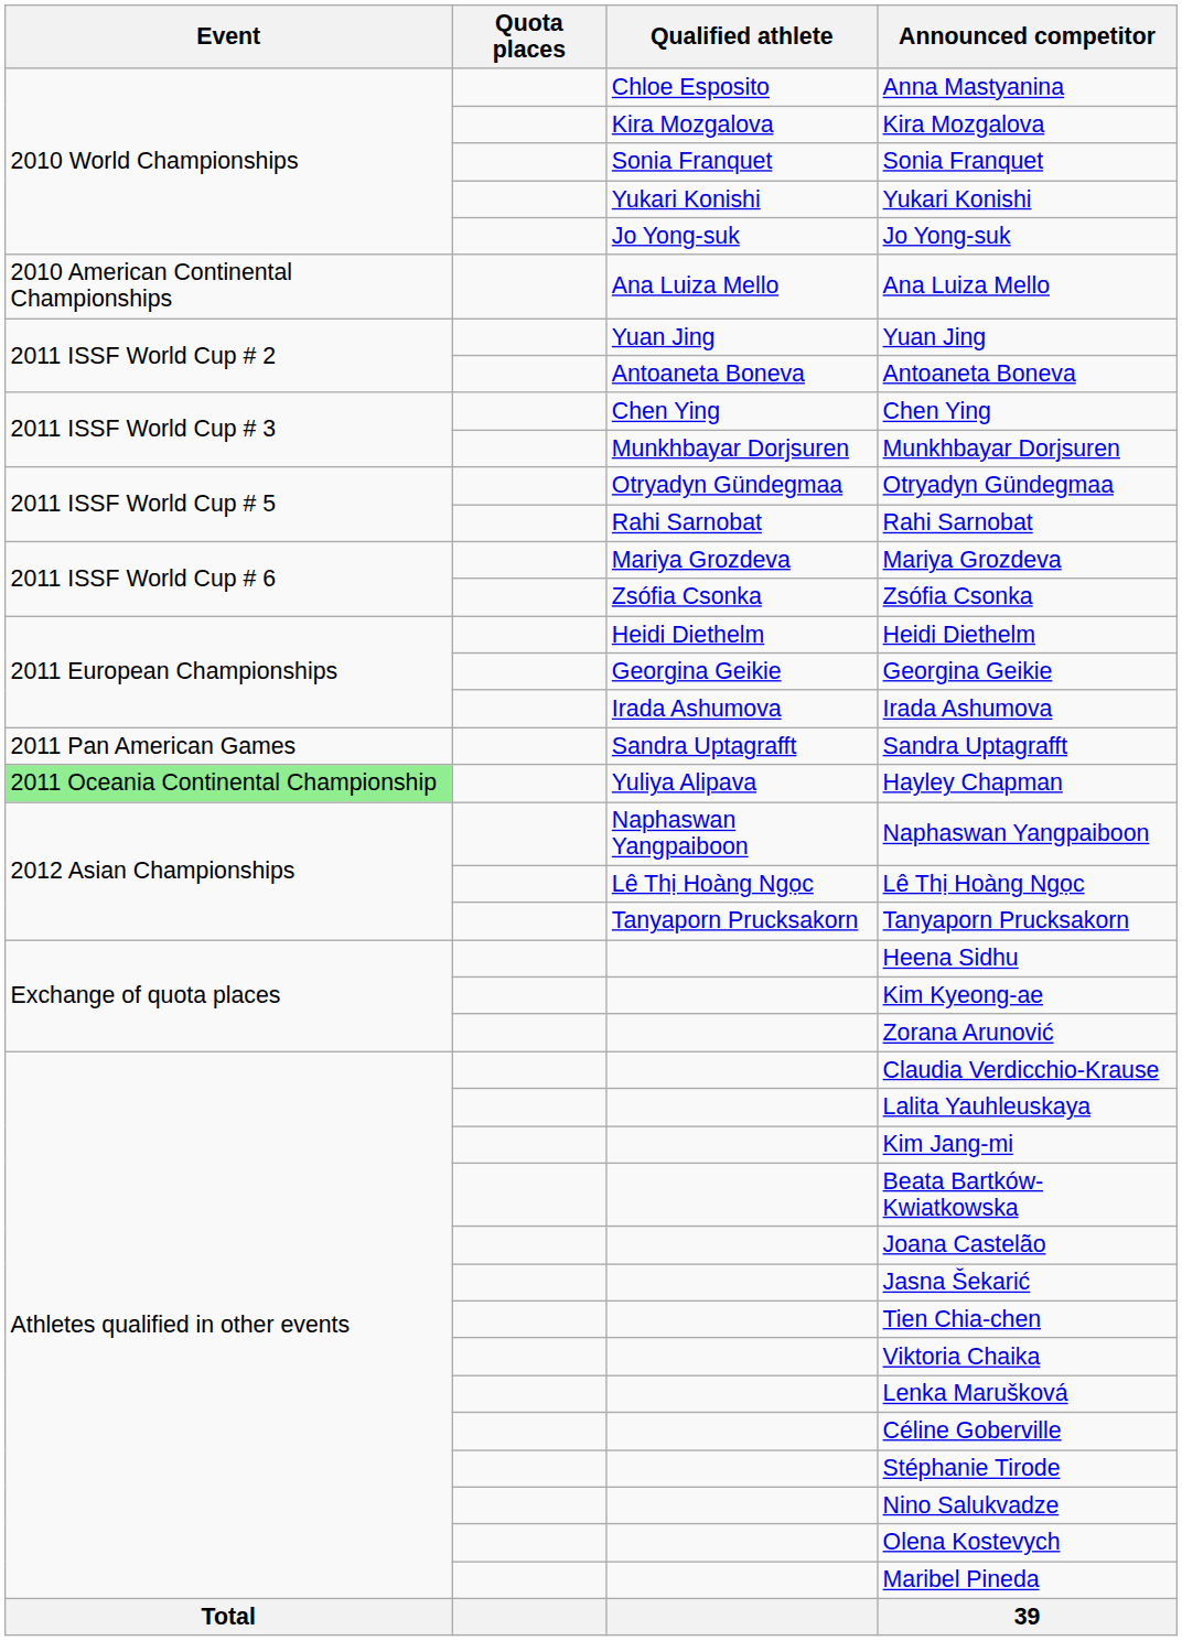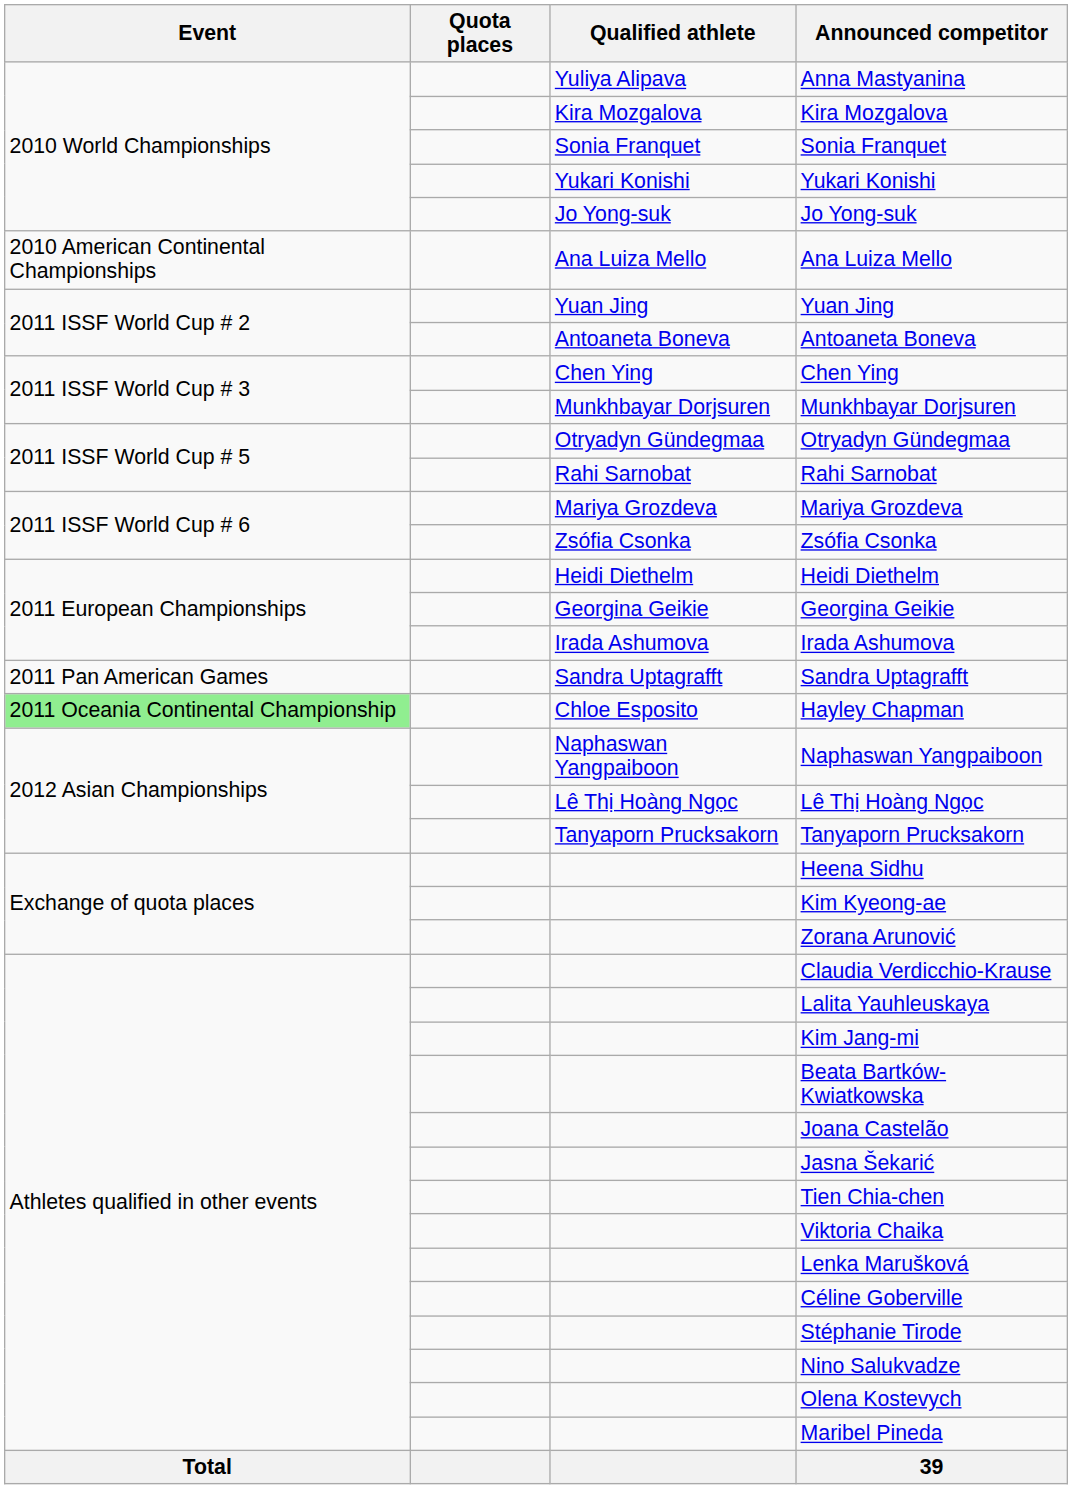Anna Mastyanina | Qualified athlete: Chloe Esposito -> Yuliya Alipava
Hayley Chapman | Qualified athlete: Yuliya Alipava -> Chloe Esposito
